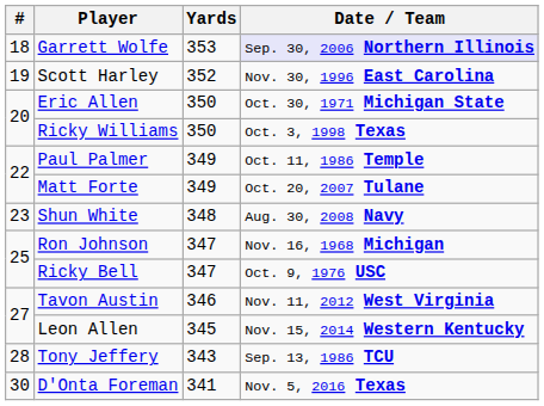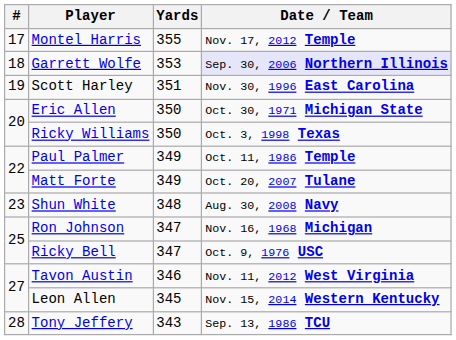+ row: 17 | Montel Harris | 355 | Nov. 17, 2012 Temple
Scott Harley | Yards: 352 -> 351
- row: 30 | D'Onta Foreman | 341 | Nov. 5, 2016 Texas
